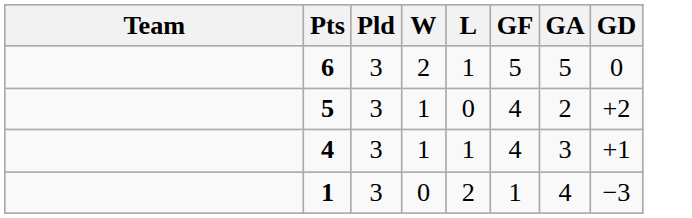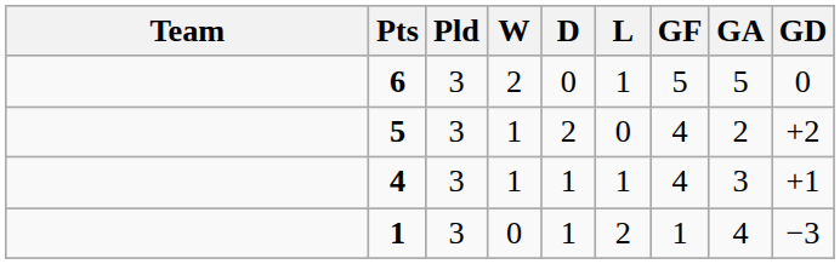+ column: D | 0 | 2 | 1 | 1
